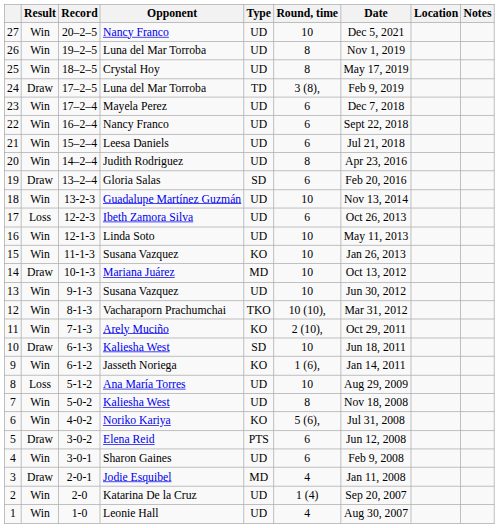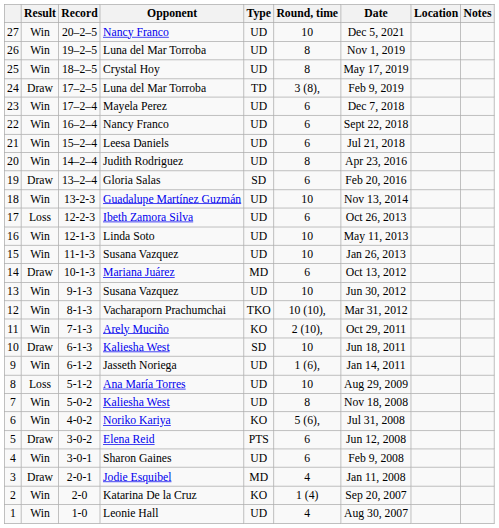15 | Type: KO -> UD
14 | Round, time: 10 -> 6
9 | Type: KO -> UD
2 | Type: UD -> KO
